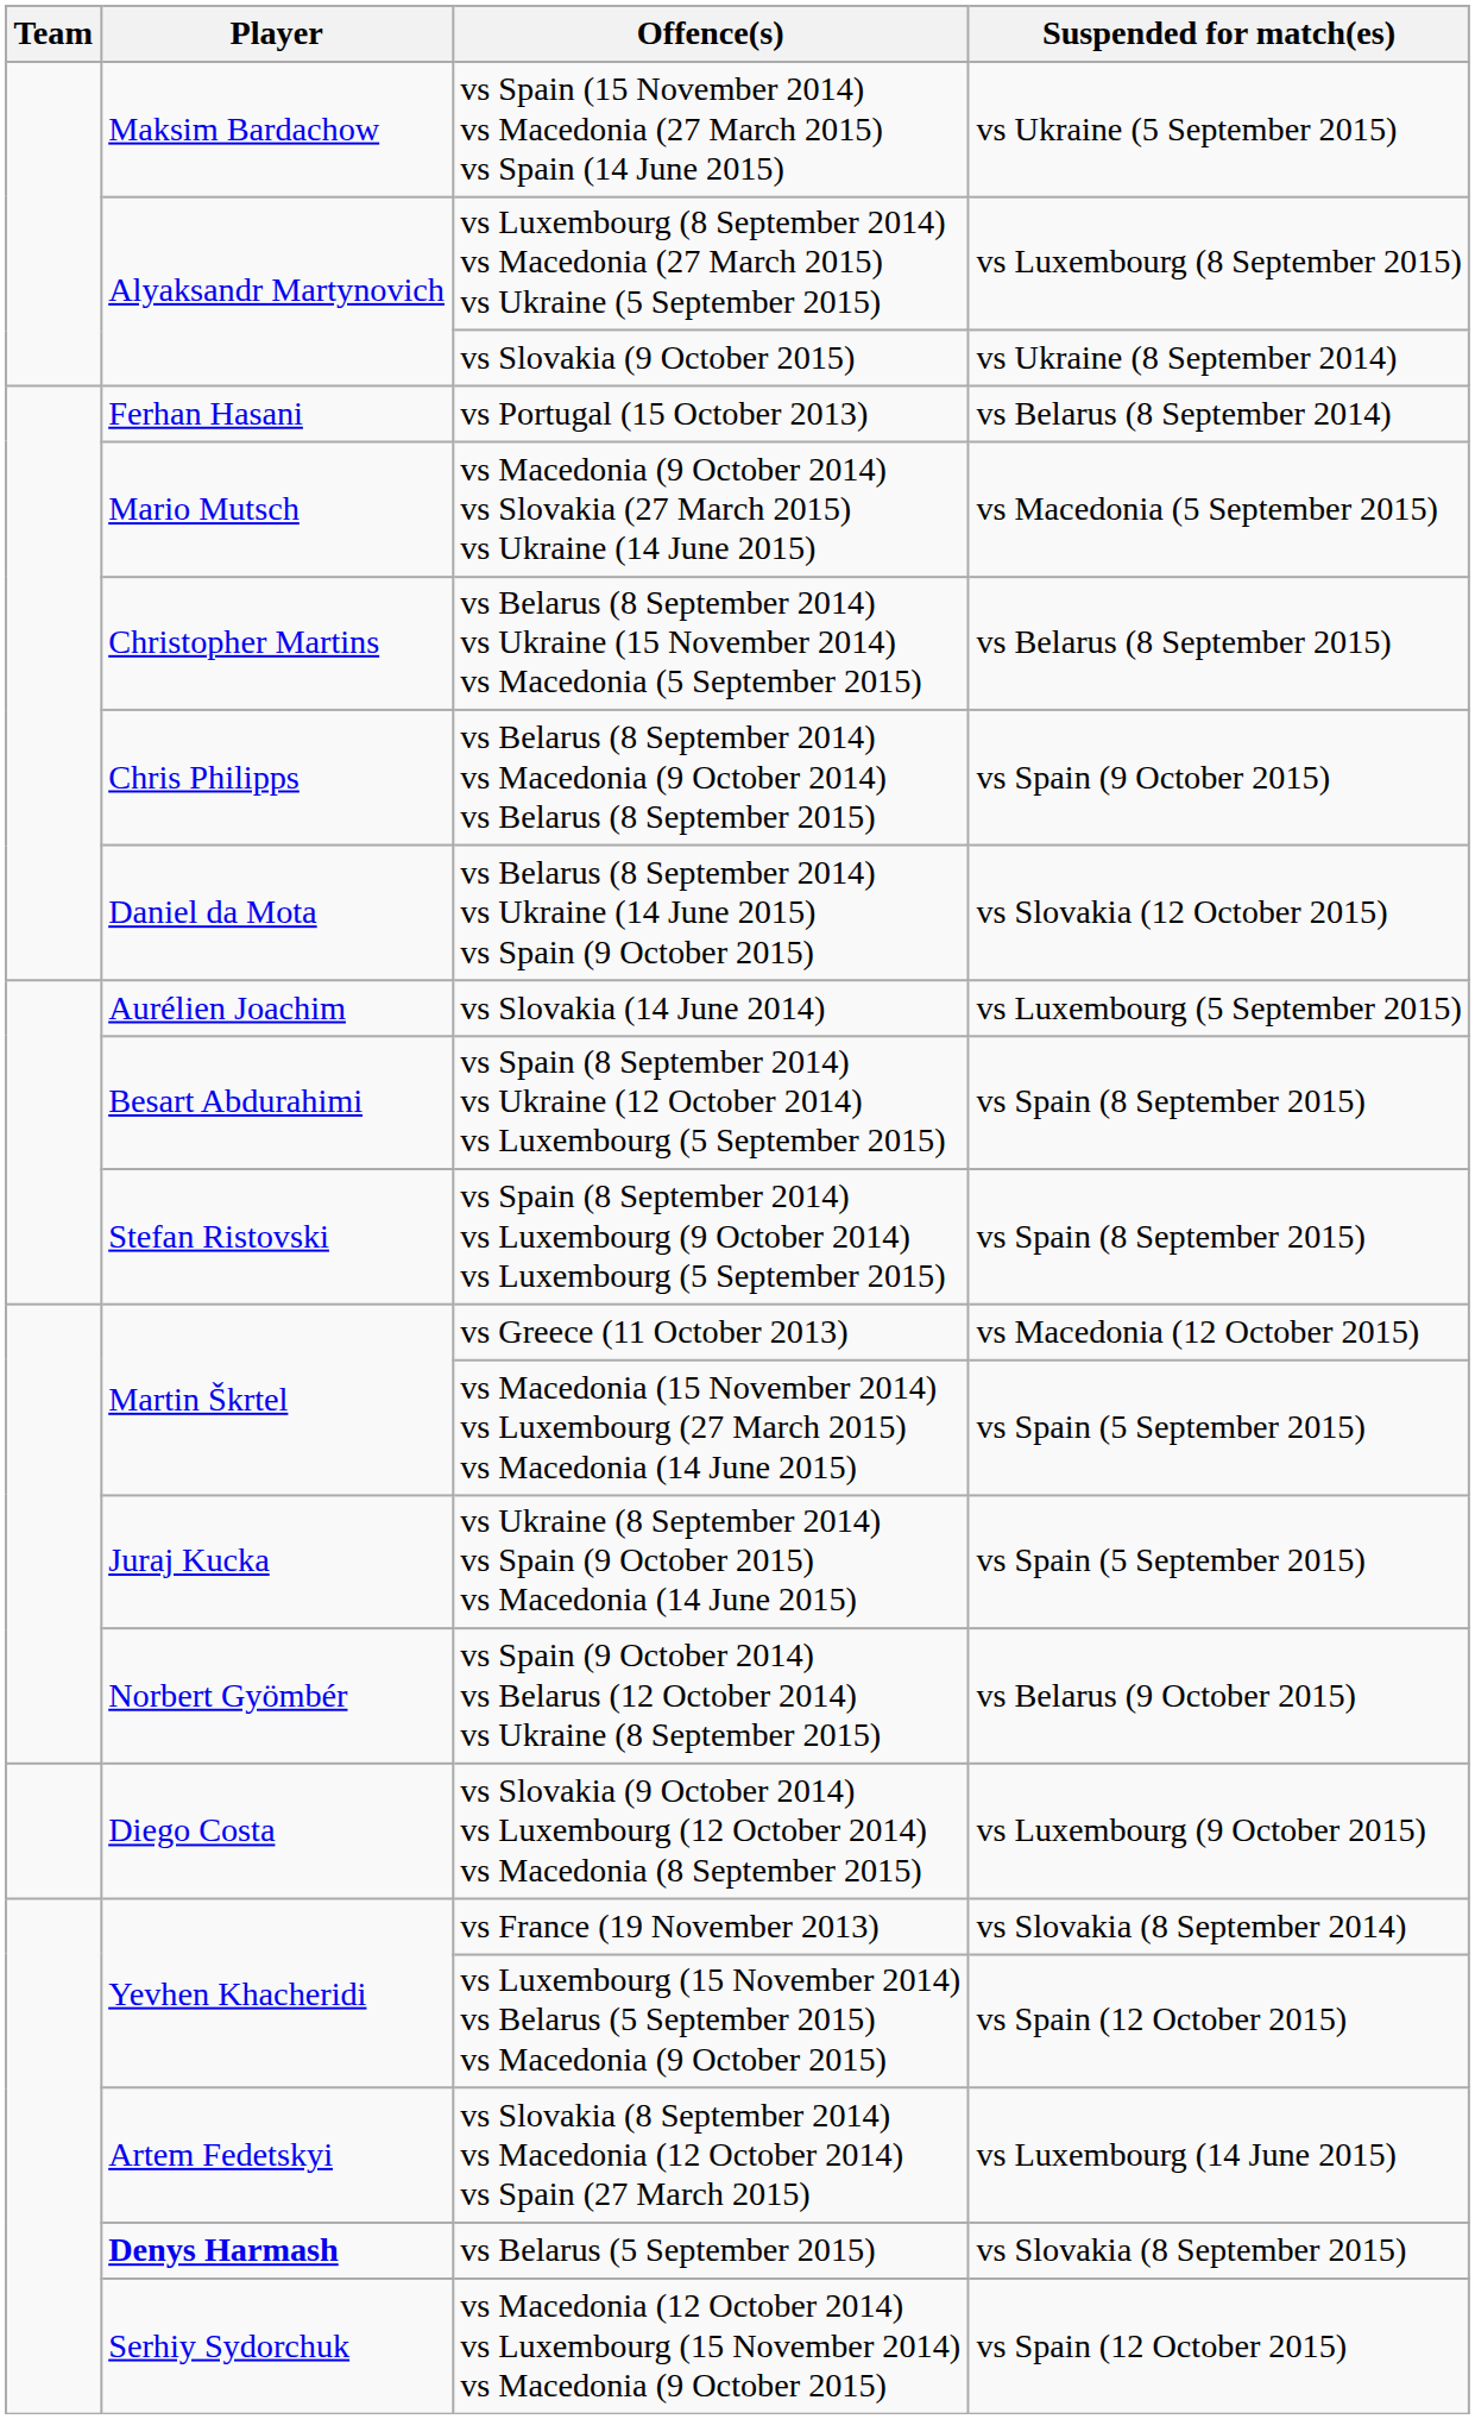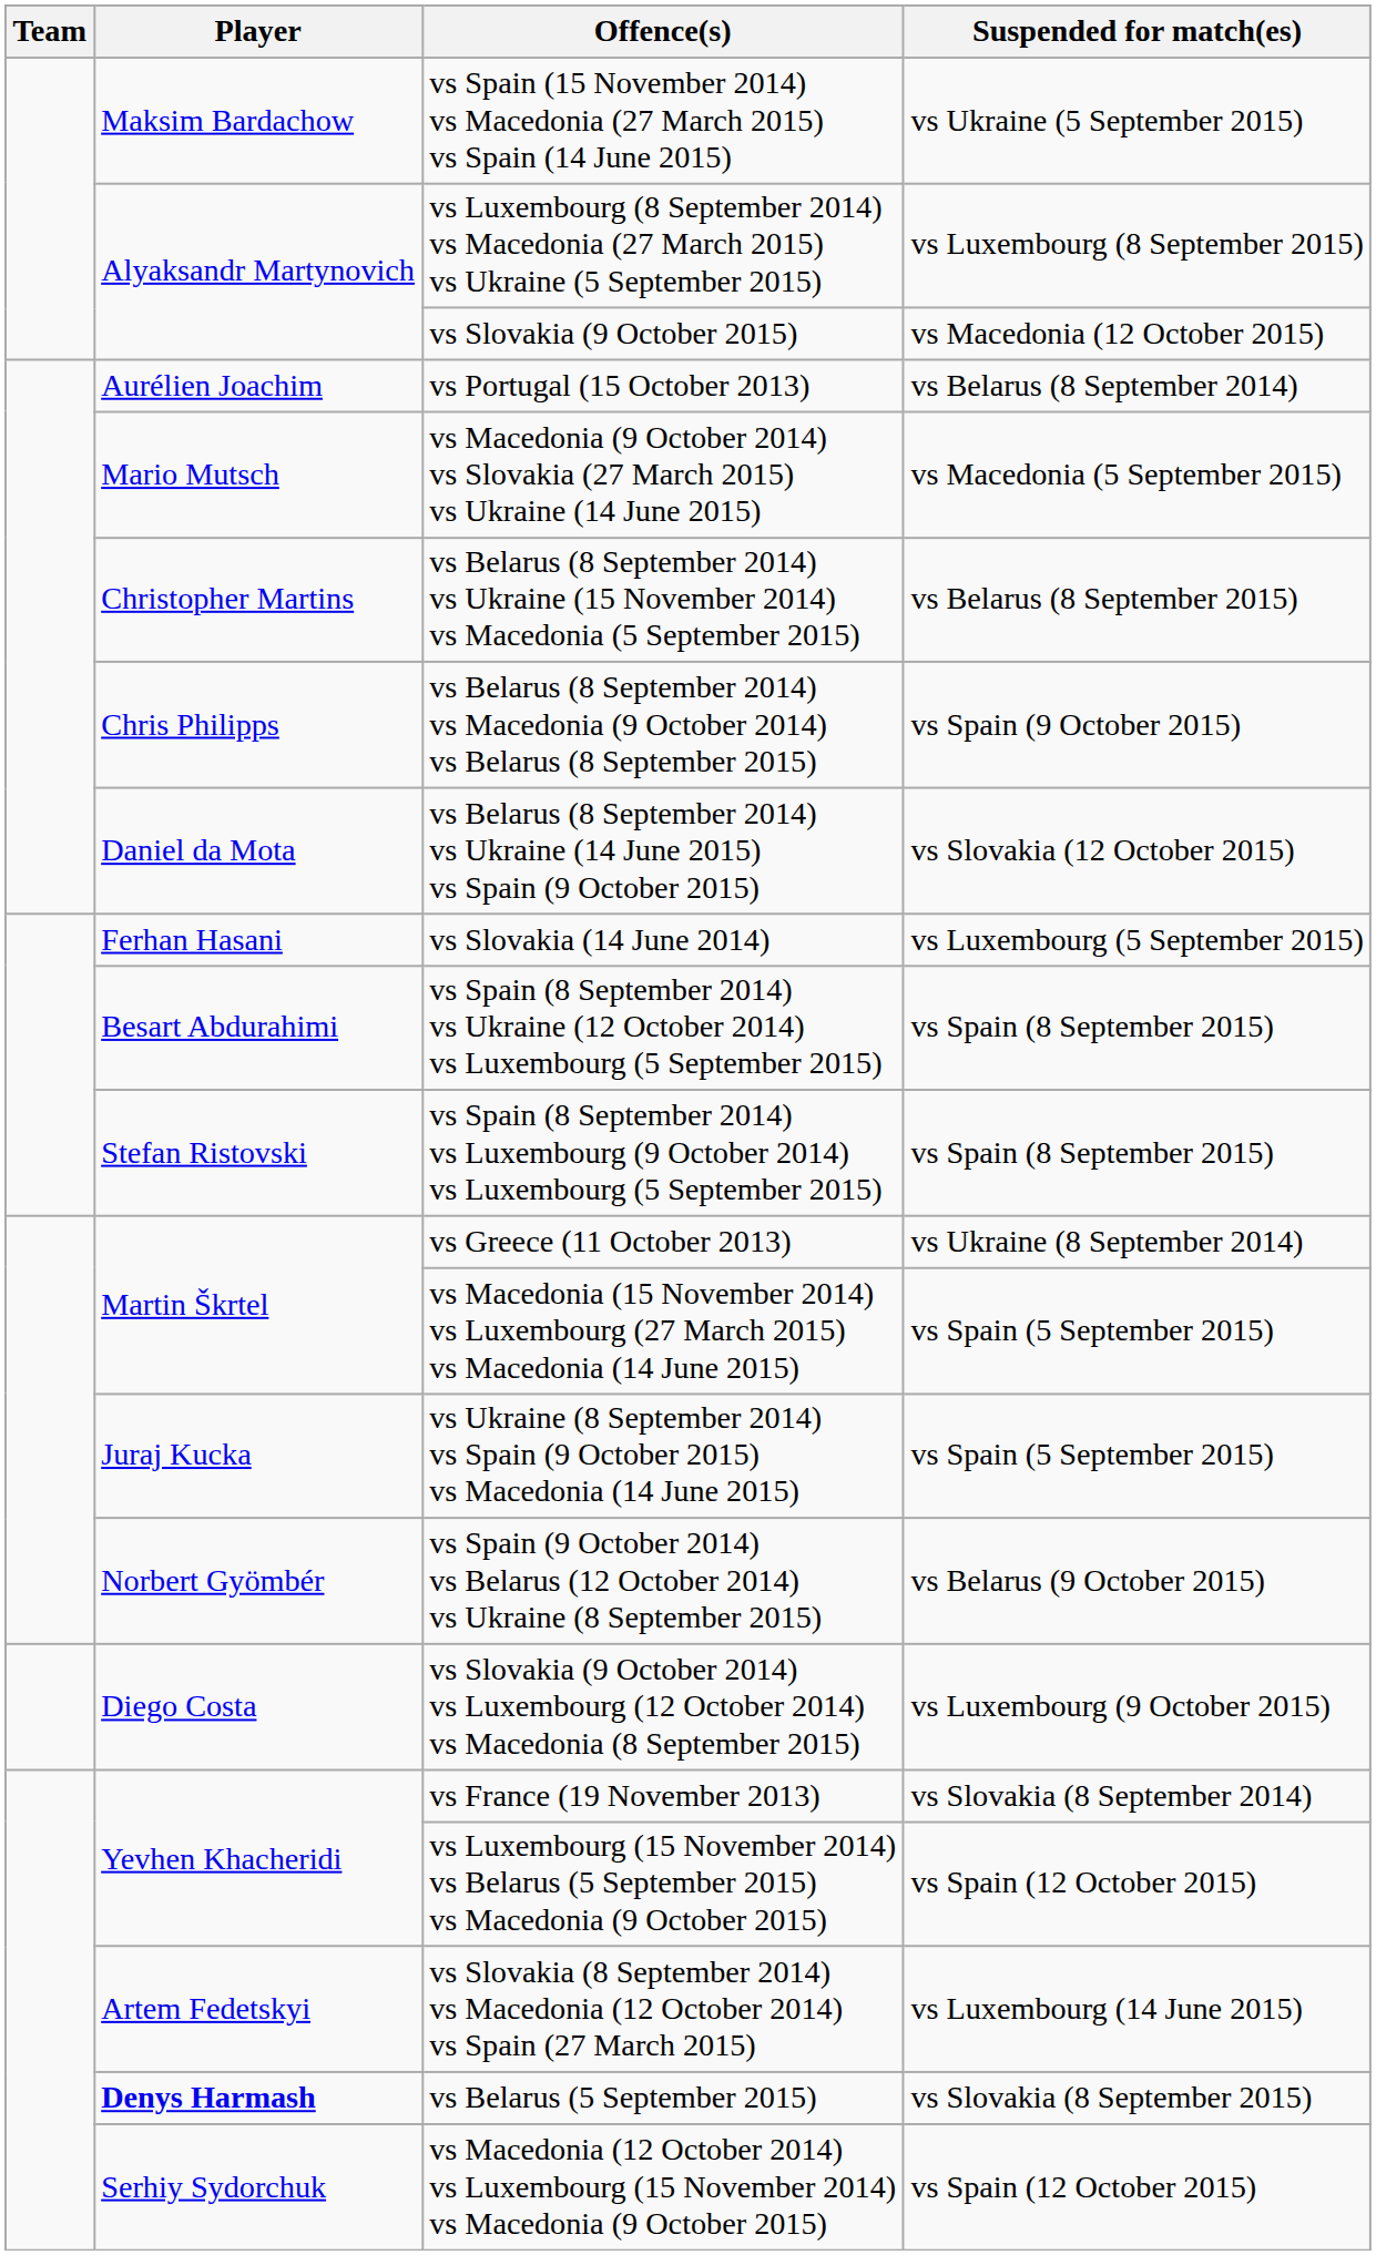vs Slovakia (9 October 2015) | Suspended for match(es): vs Ukraine (8 September 2014) -> vs Macedonia (12 October 2015)
vs Portugal (15 October 2013) | Player: Ferhan Hasani -> Aurélien Joachim
vs Slovakia (14 June 2014) | Player: Aurélien Joachim -> Ferhan Hasani
vs Greece (11 October 2013) | Suspended for match(es): vs Macedonia (12 October 2015) -> vs Ukraine (8 September 2014)
